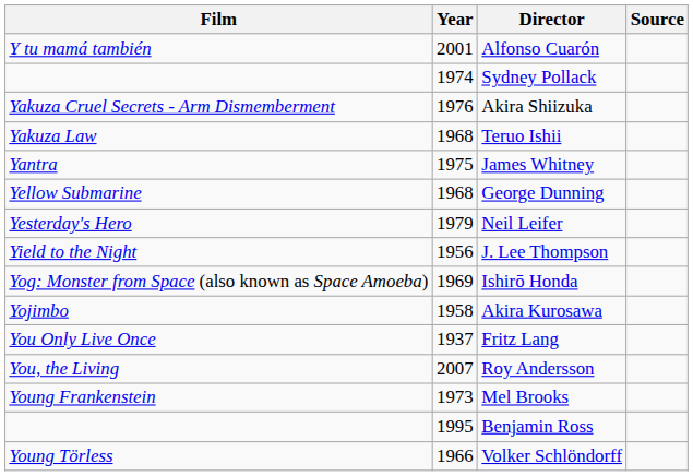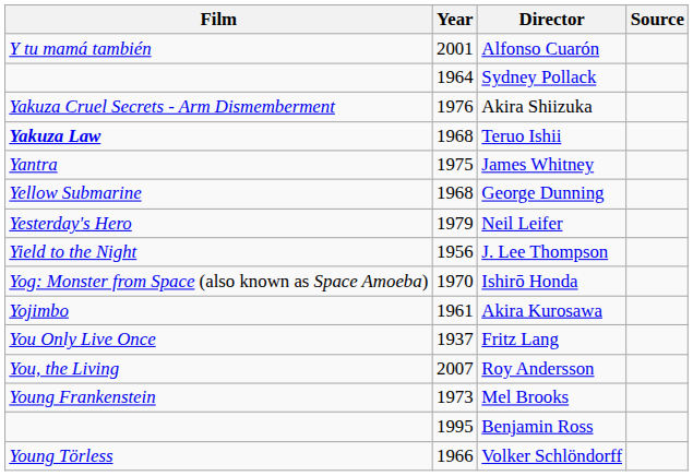Sydney Pollack | Year: 1974 -> 1964
Teruo Ishii | Film: normal -> bold
Ishirō Honda | Year: 1969 -> 1970
Akira Kurosawa | Year: 1958 -> 1961
